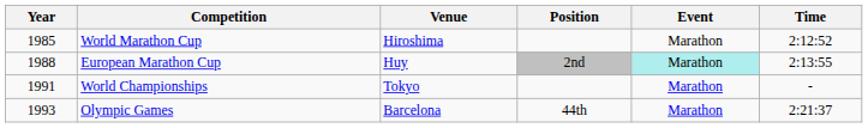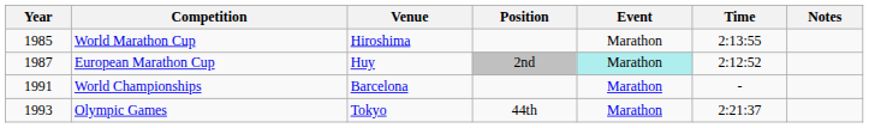+ column: Notes
World Marathon Cup | Time: 2:12:52 -> 2:13:55
European Marathon Cup | Year: 1988 -> 1987
European Marathon Cup | Time: 2:13:55 -> 2:12:52
World Championships | Venue: Tokyo -> Barcelona
Olympic Games | Venue: Barcelona -> Tokyo
